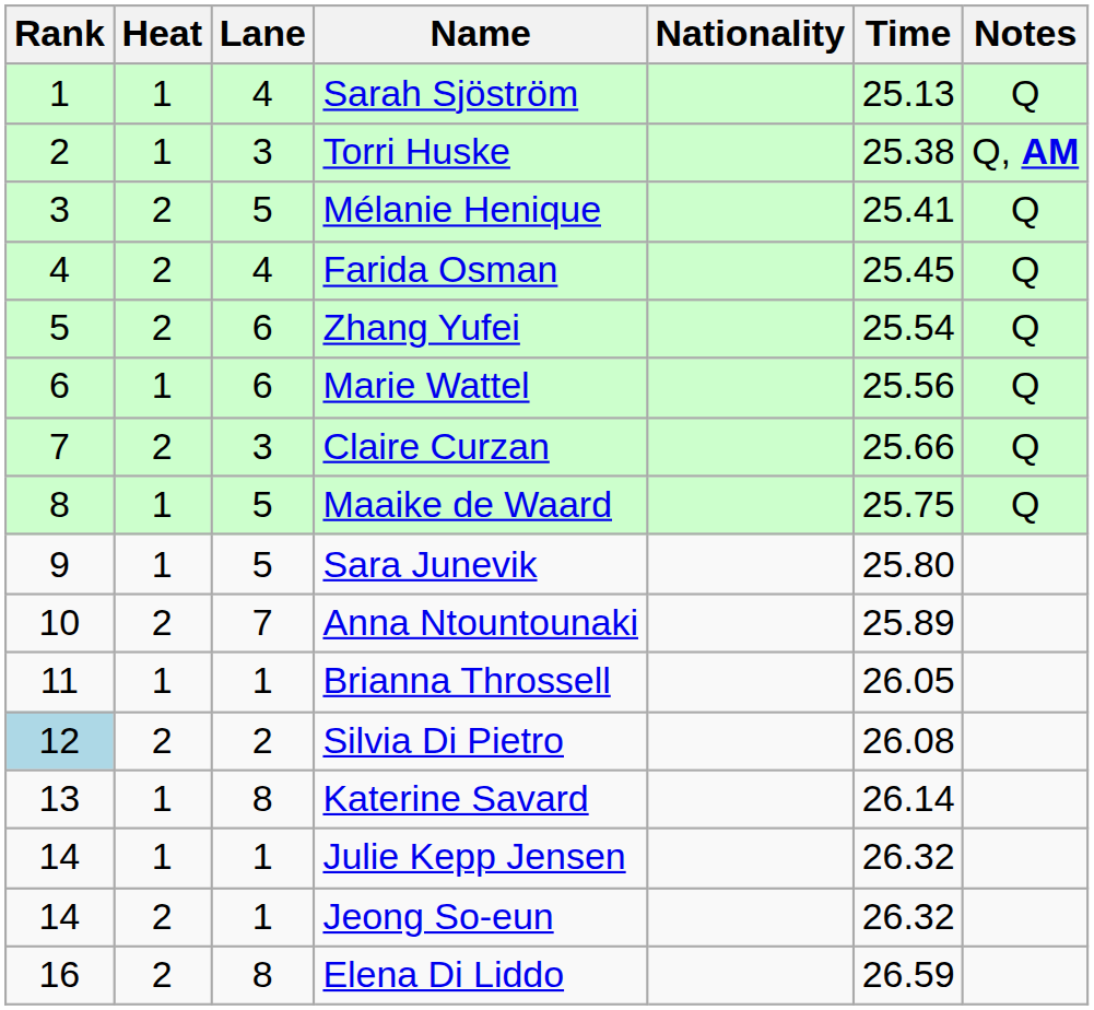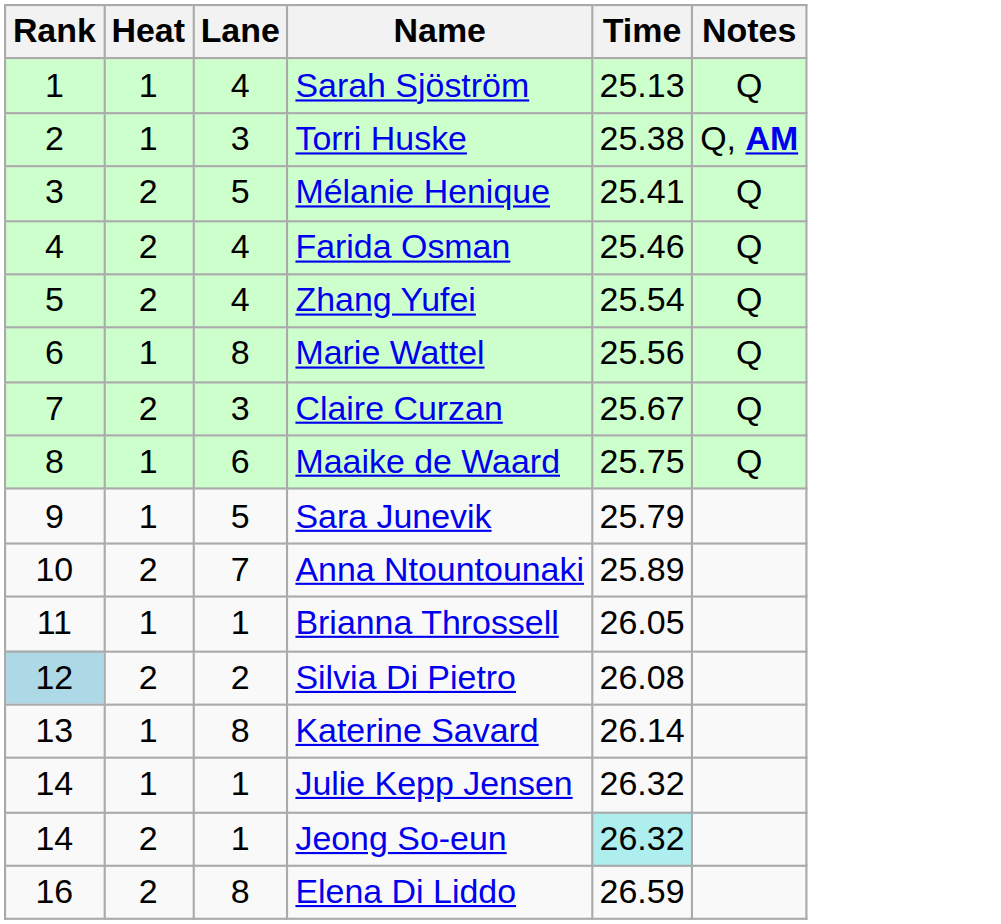- column: Nationality
Farida Osman | Time: 25.45 -> 25.46
Zhang Yufei | Lane: 6 -> 4
Marie Wattel | Lane: 6 -> 8
Claire Curzan | Time: 25.66 -> 25.67
Maaike de Waard | Lane: 5 -> 6
Sara Junevik | Time: 25.80 -> 25.79
Jeong So-eun | Time: no background -> paleturquoise background
